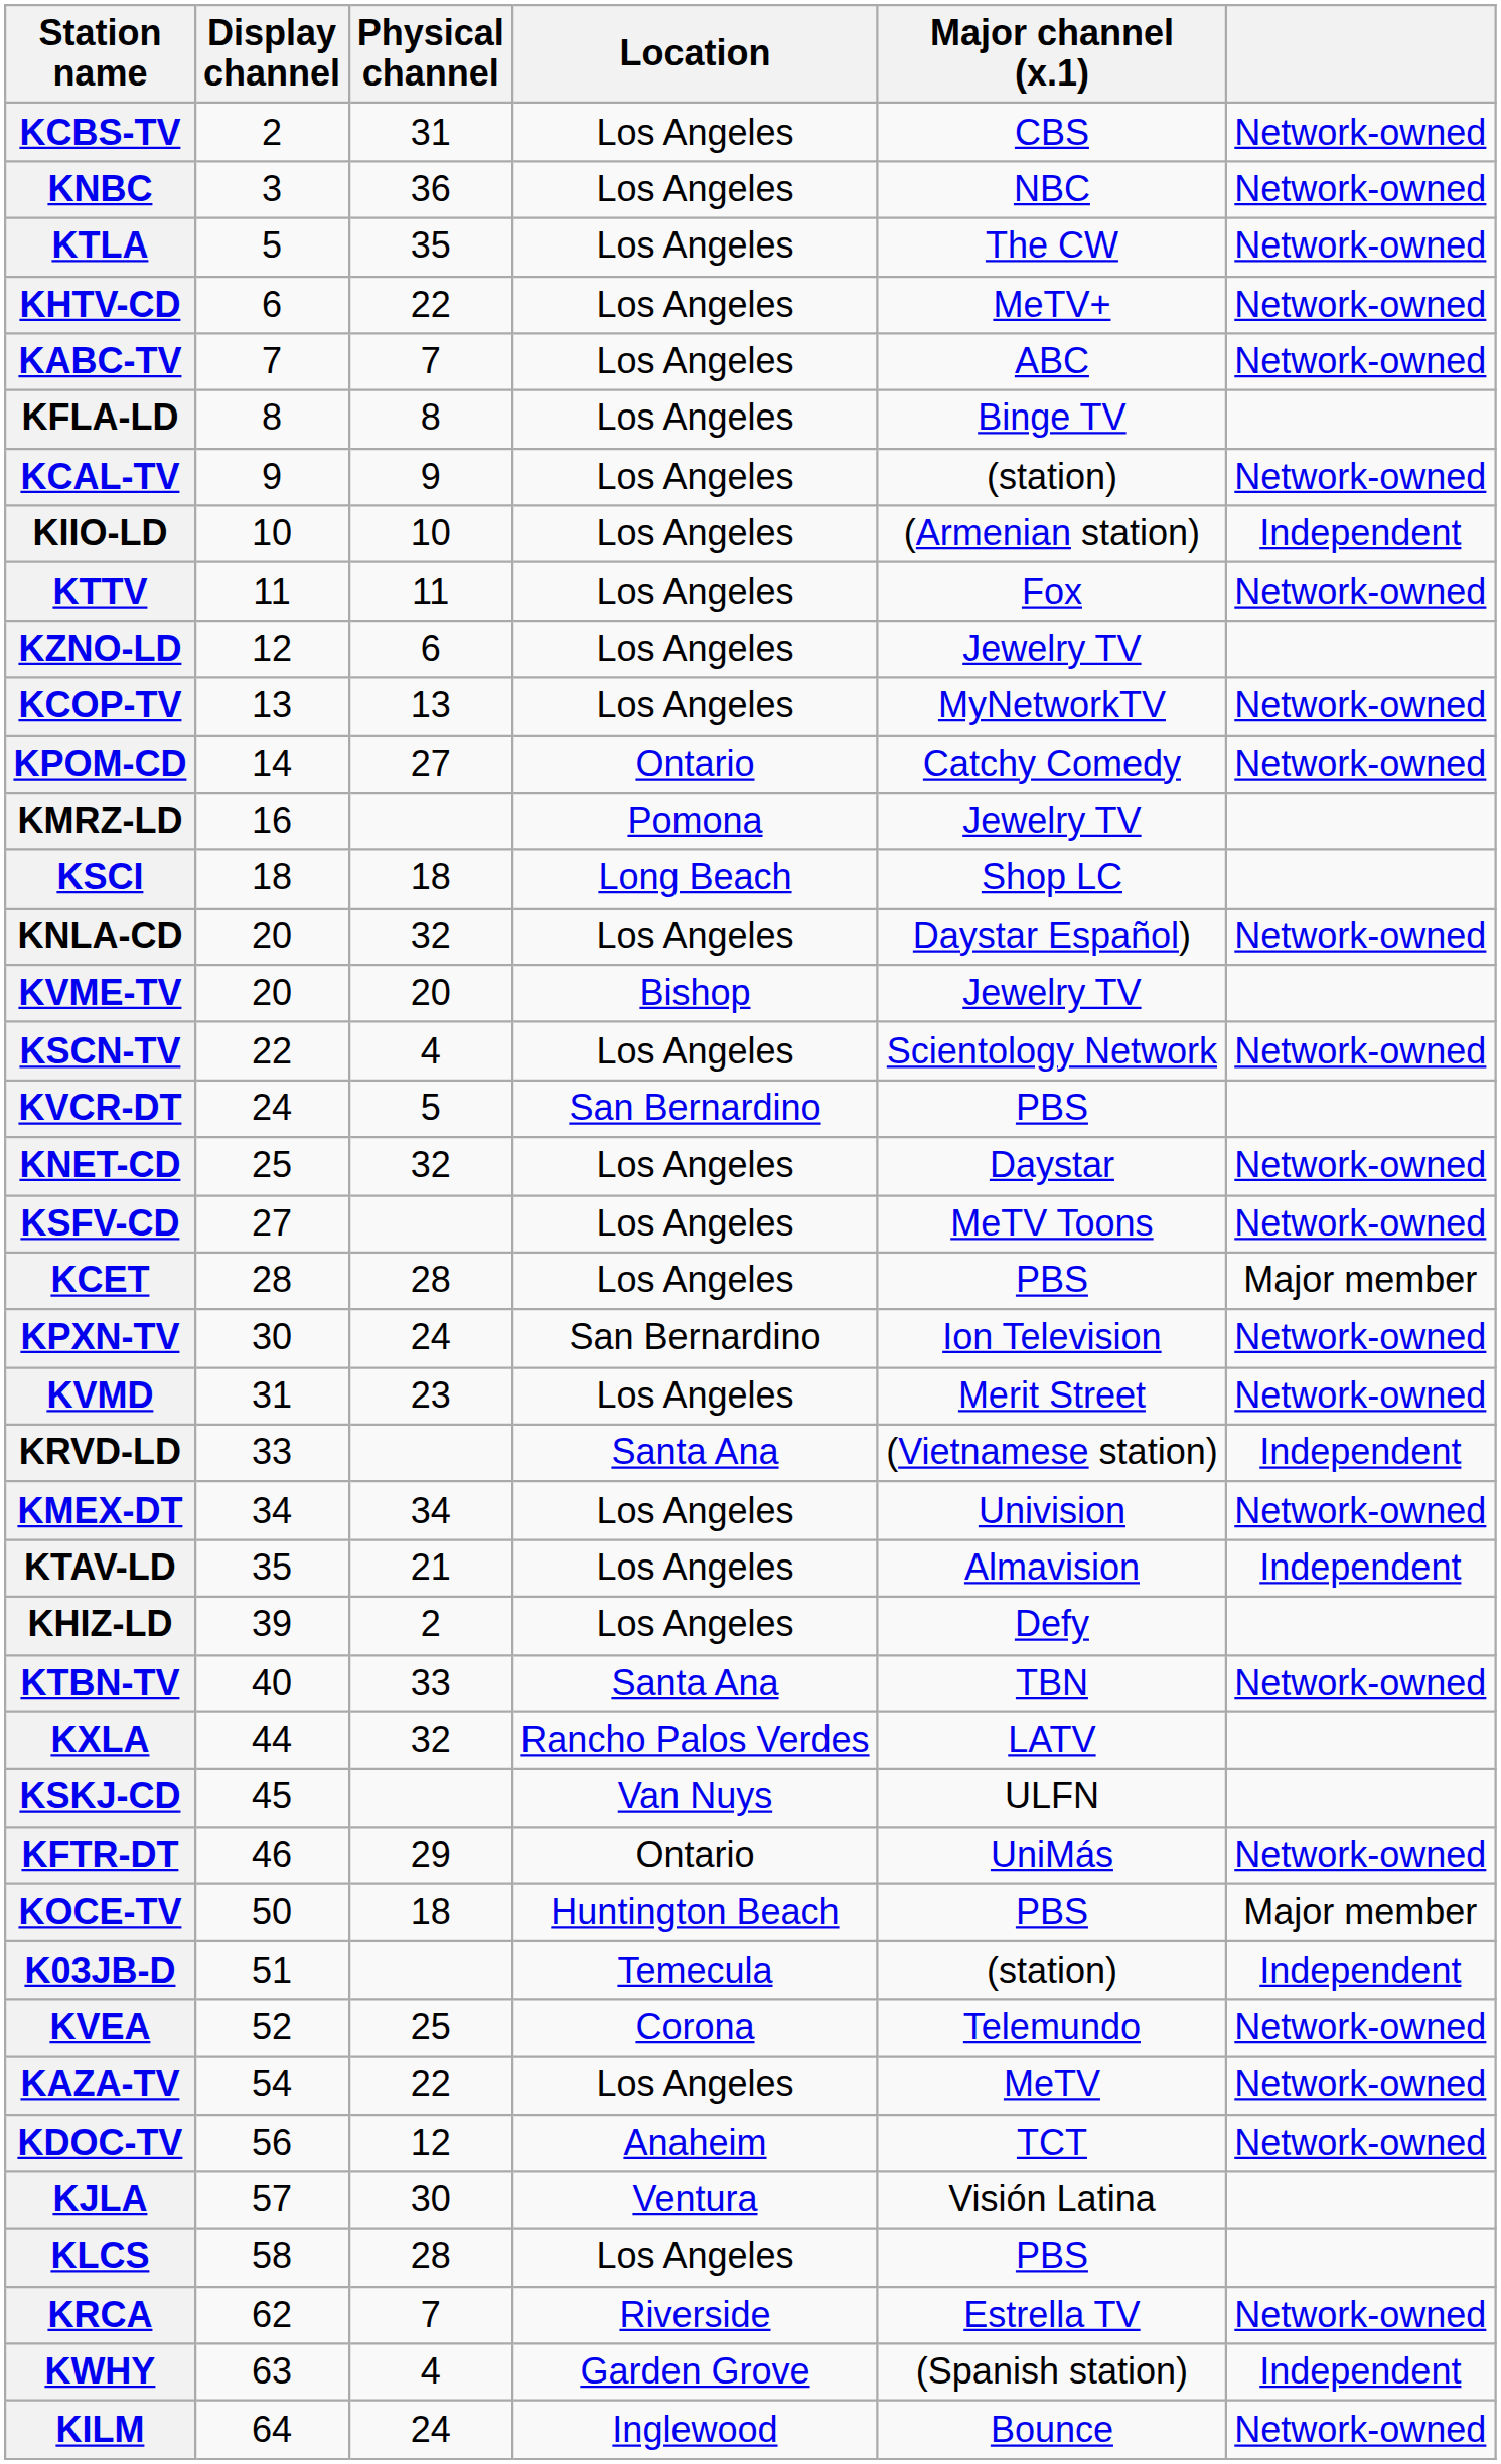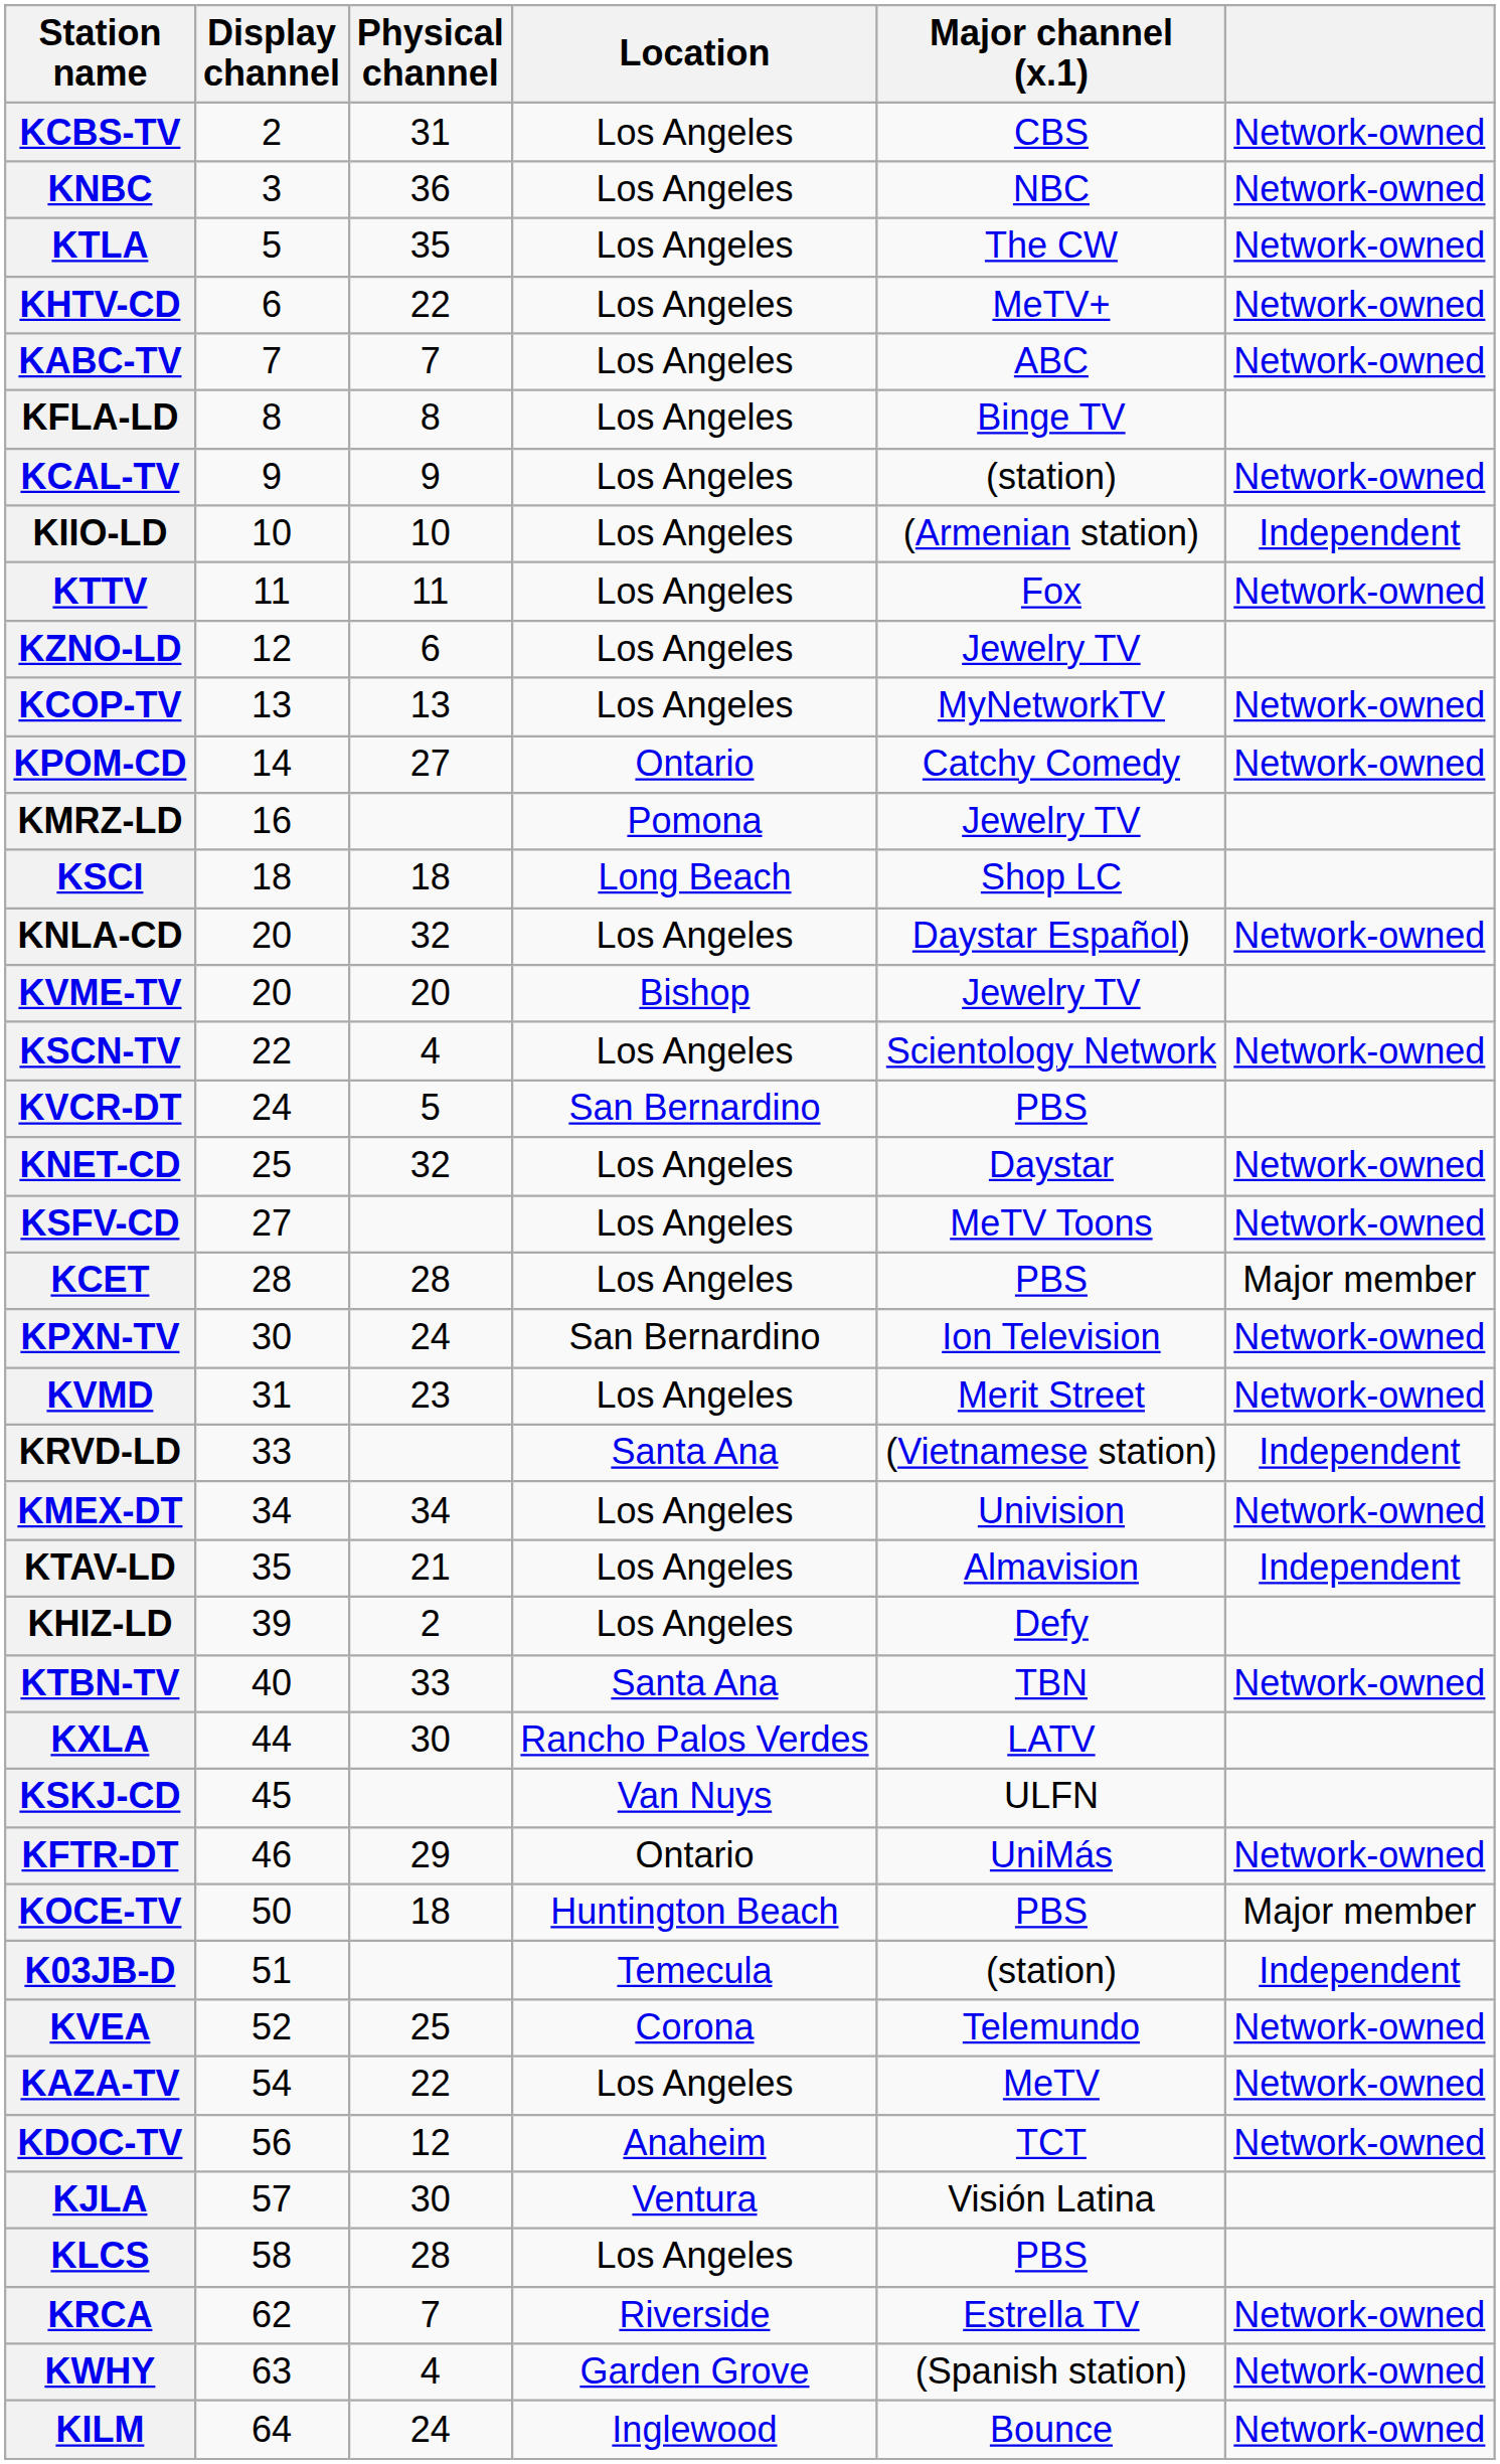KXLA | Physical channel: 32 -> 30
KWHY | column 6: Independent -> Network-owned
